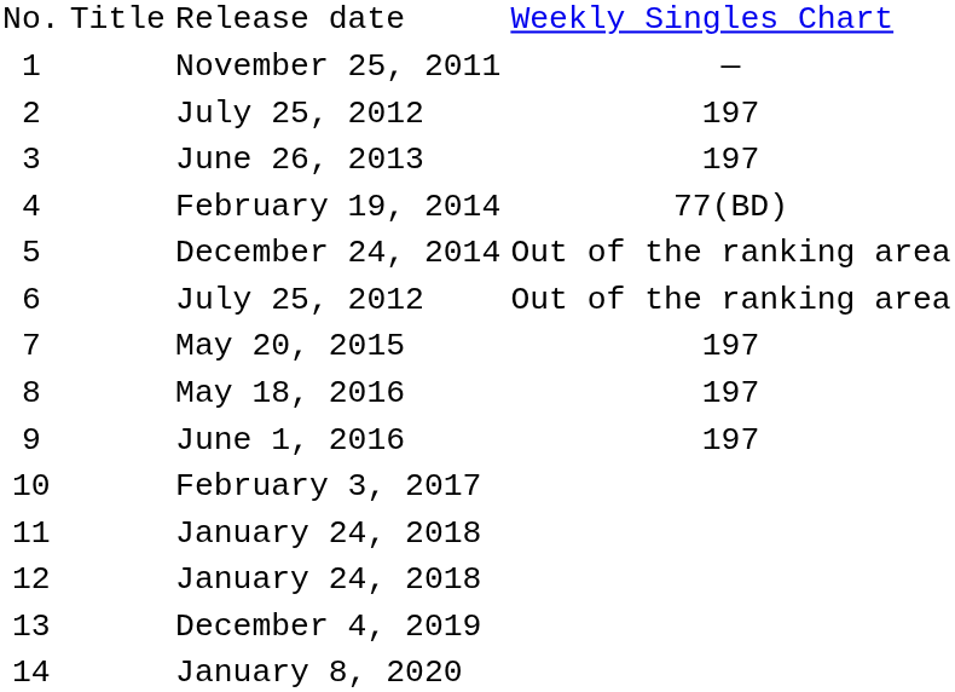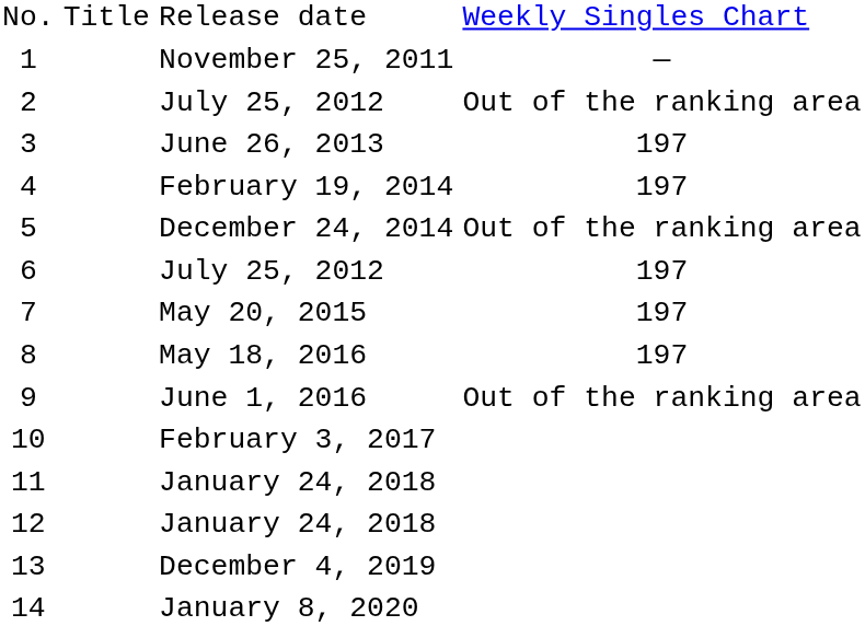2 | column 4: 197 -> Out of the ranking area
4 | column 4: 77(BD) -> 197
6 | column 4: Out of the ranking area -> 197
9 | column 4: 197 -> Out of the ranking area
